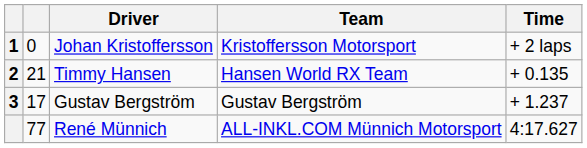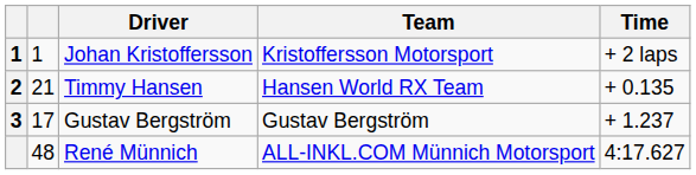Johan Kristoffersson | column 2: 0 -> 1
René Münnich | column 2: 77 -> 48
